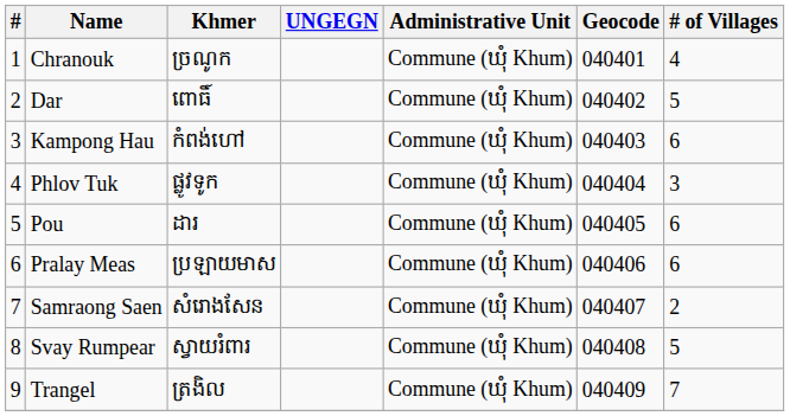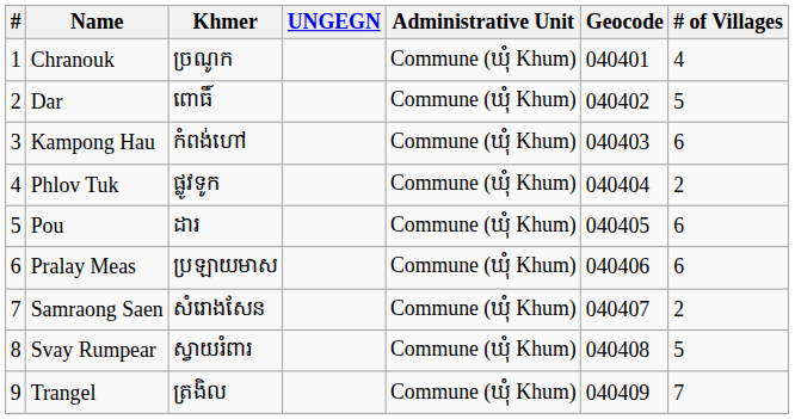Phlov Tuk | # of Villages: 3 -> 2
